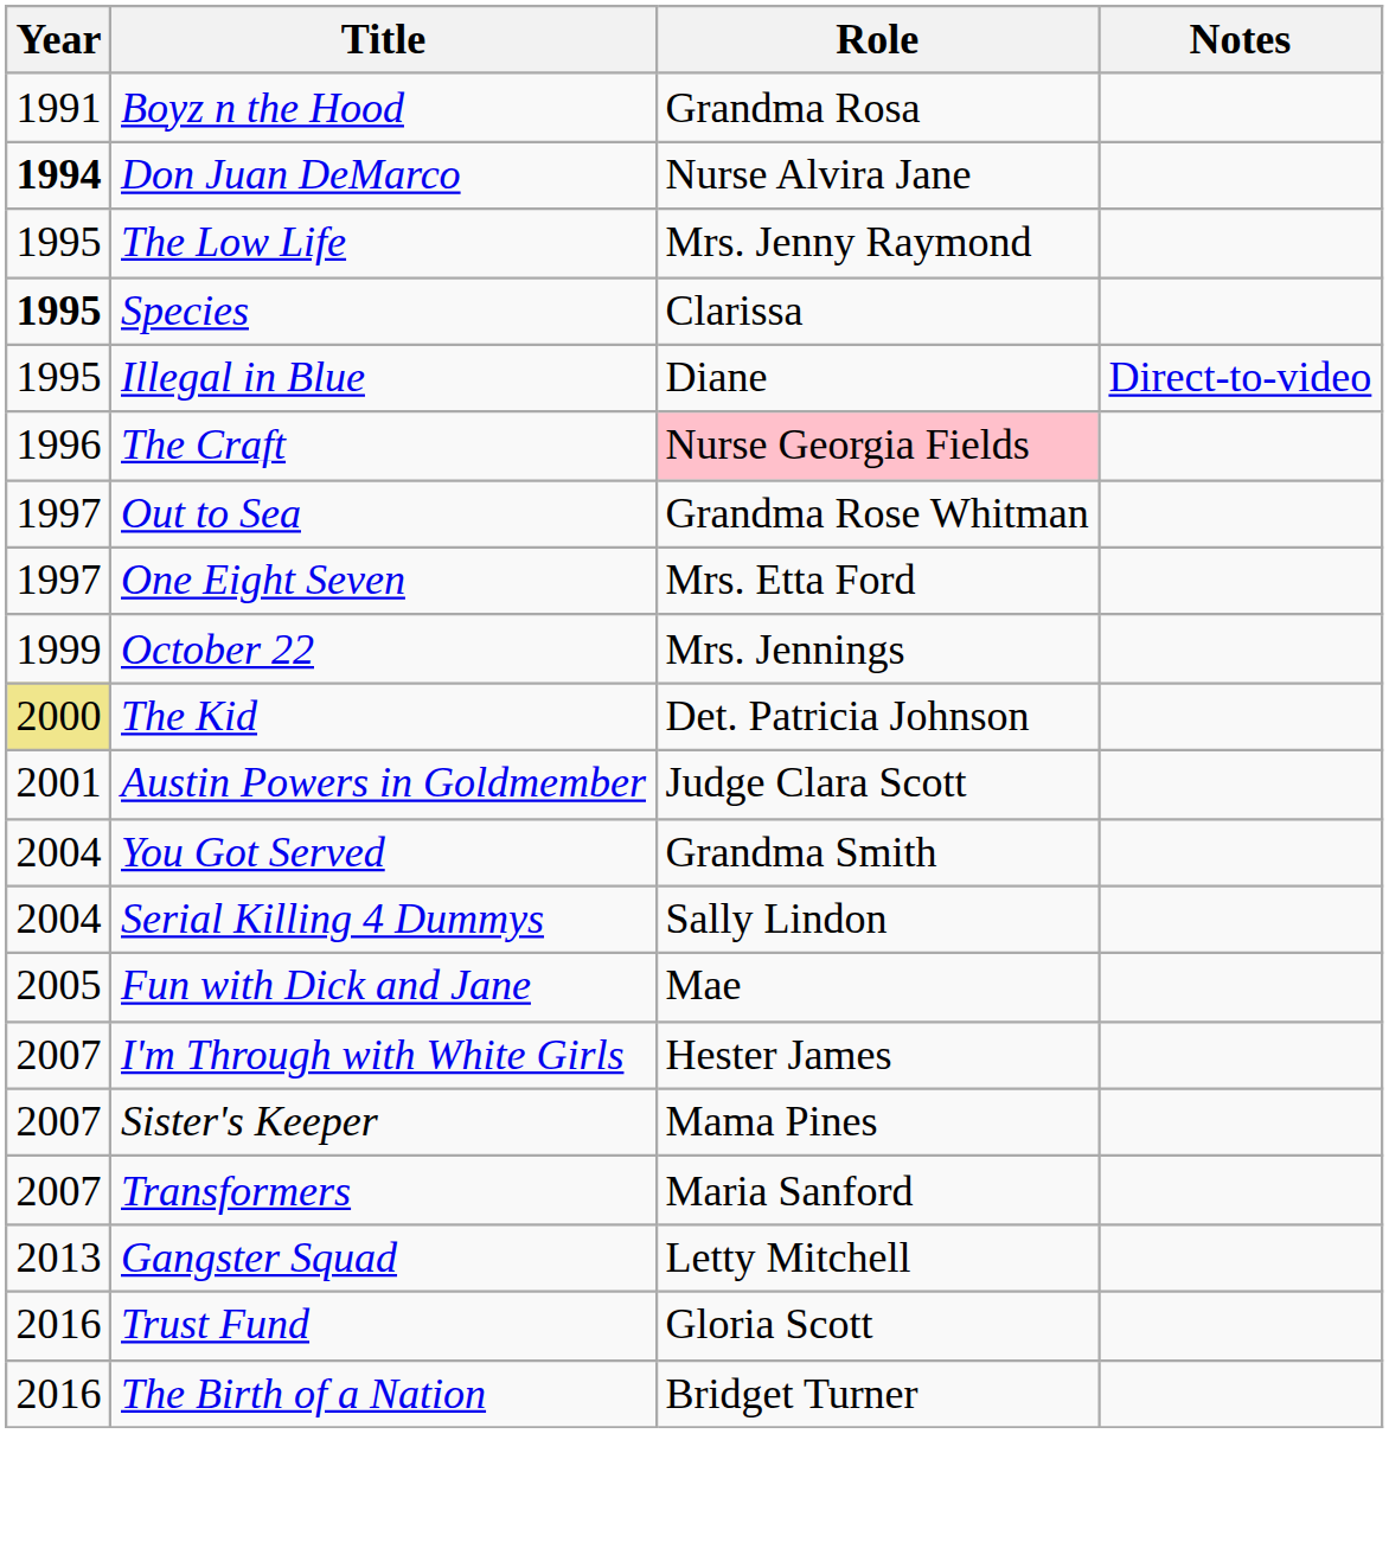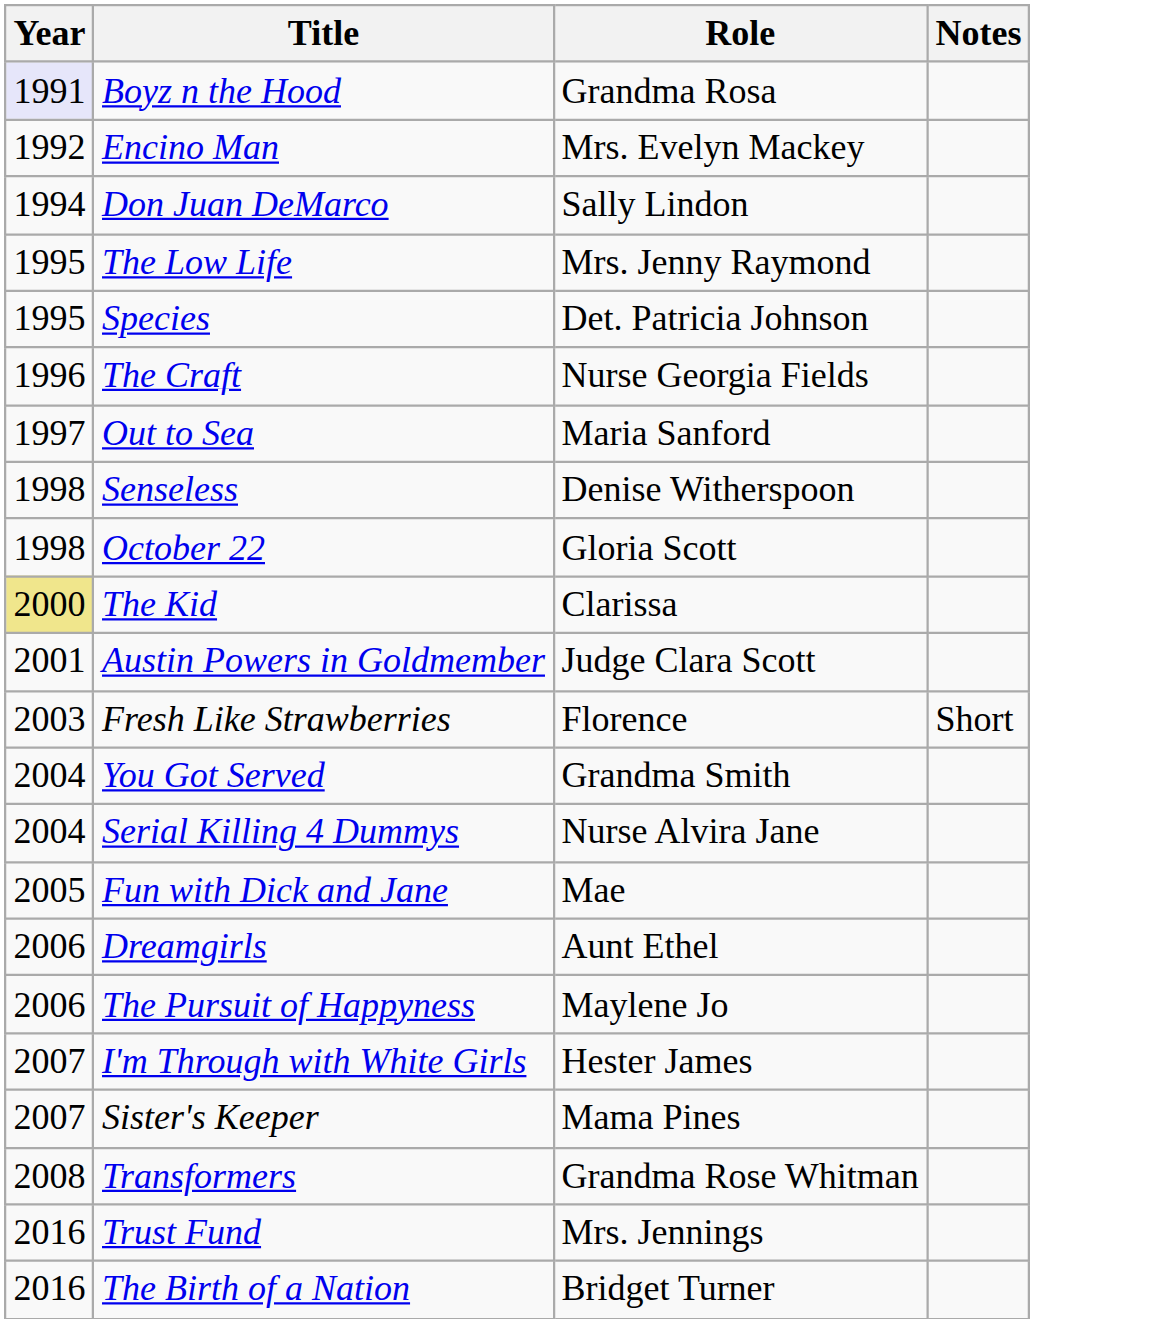Boyz n the Hood | Year: no background -> lavender background
+ row: 1992 | Encino Man | Mrs. Evelyn Mackey
Don Juan DeMarco | Year: bold -> normal
Don Juan DeMarco | Role: Nurse Alvira Jane -> Sally Lindon
Species | Year: bold -> normal
Species | Role: Clarissa -> Det. Patricia Johnson
- row: 1995 | Illegal in Blue | Diane | Direct-to-video
The Craft | Role: pink background -> no background
Out to Sea | Role: Grandma Rose Whitman -> Maria Sanford
- row: 1997 | One Eight Seven | Mrs. Etta Ford
+ row: 1998 | Senseless | Denise Witherspoon
October 22 | Year: 1999 -> 1998
October 22 | Role: Mrs. Jennings -> Gloria Scott
The Kid | Role: Det. Patricia Johnson -> Clarissa
+ row: 2003 | Fresh Like Strawberries | Florence | Short
Serial Killing 4 Dummys | Role: Sally Lindon -> Nurse Alvira Jane
+ row: 2006 | Dreamgirls | Aunt Ethel
+ row: 2006 | The Pursuit of Happyness | Maylene Jo
Transformers | Year: 2007 -> 2008
Transformers | Role: Maria Sanford -> Grandma Rose Whitman
- row: 2013 | Gangster Squad | Letty Mitchell
Trust Fund | Role: Gloria Scott -> Mrs. Jennings
